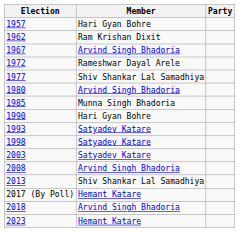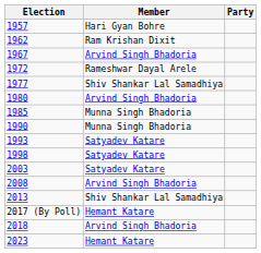1990 | Member: Hari Gyan Bohre -> Munna Singh Bhadoria
